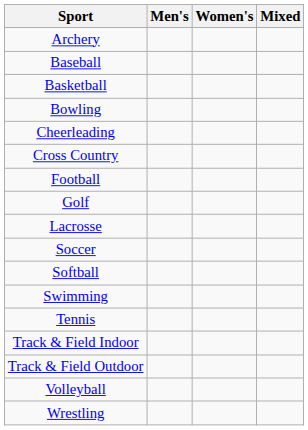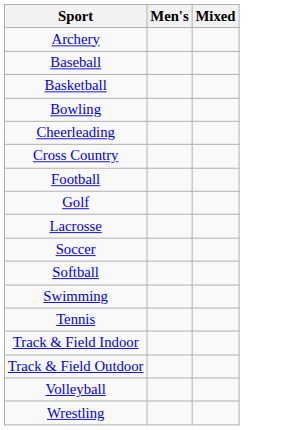- column: Women's
